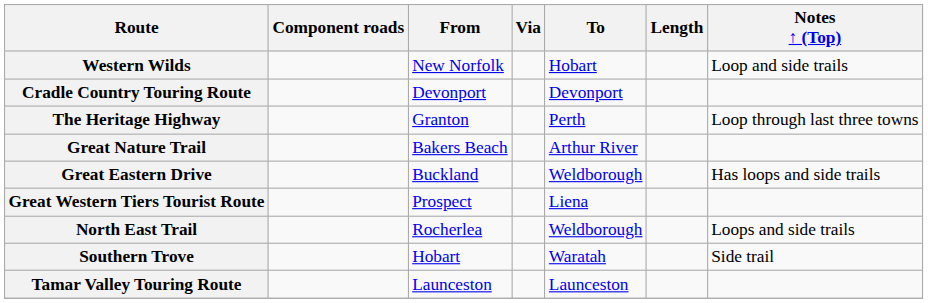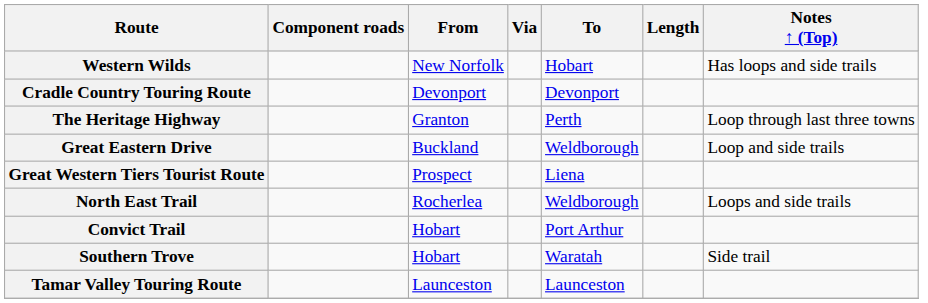Western Wilds | Notes ↑ (Top): Loop and side trails -> Has loops and side trails
- row: Great Nature Trail | Bakers Beach | Arthur River
Great Eastern Drive | Notes ↑ (Top): Has loops and side trails -> Loop and side trails
+ row: Convict Trail | Hobart | Port Arthur
